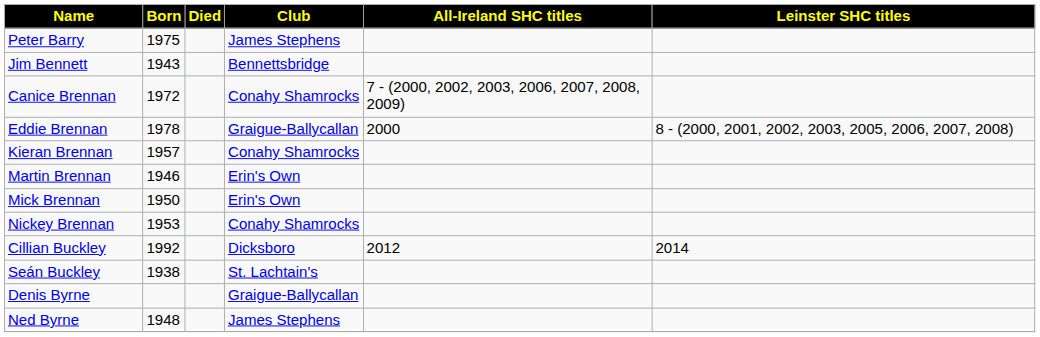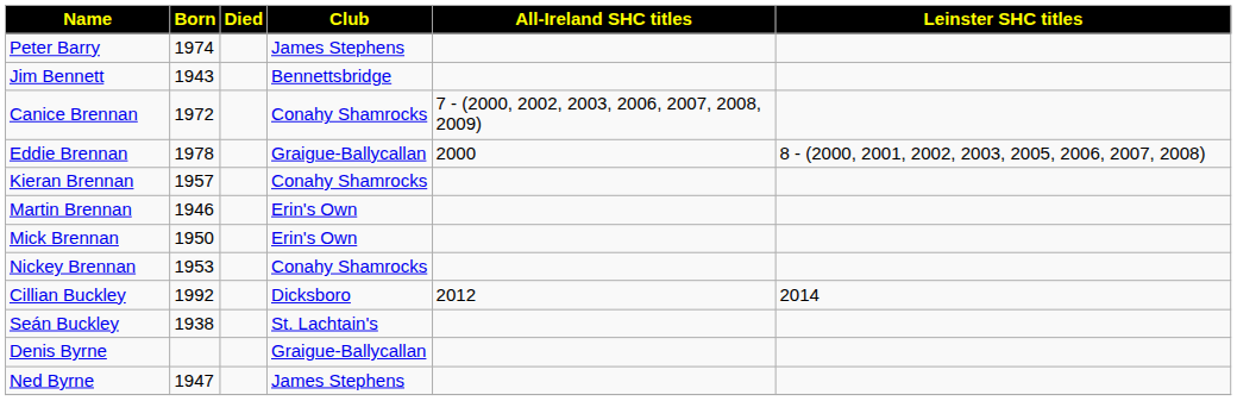Peter Barry | Born: 1975 -> 1974
Ned Byrne | Born: 1948 -> 1947
